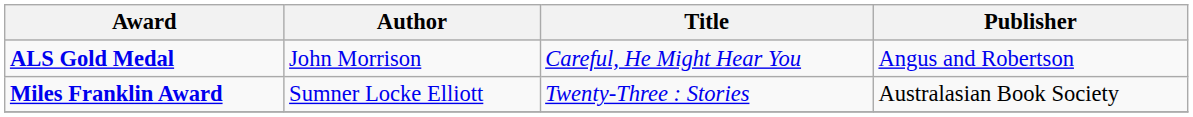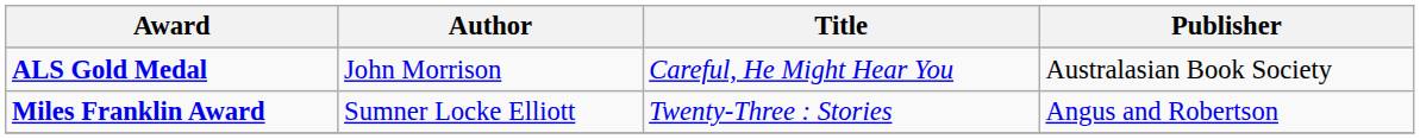ALS Gold Medal | Publisher: Angus and Robertson -> Australasian Book Society
Miles Franklin Award | Publisher: Australasian Book Society -> Angus and Robertson
